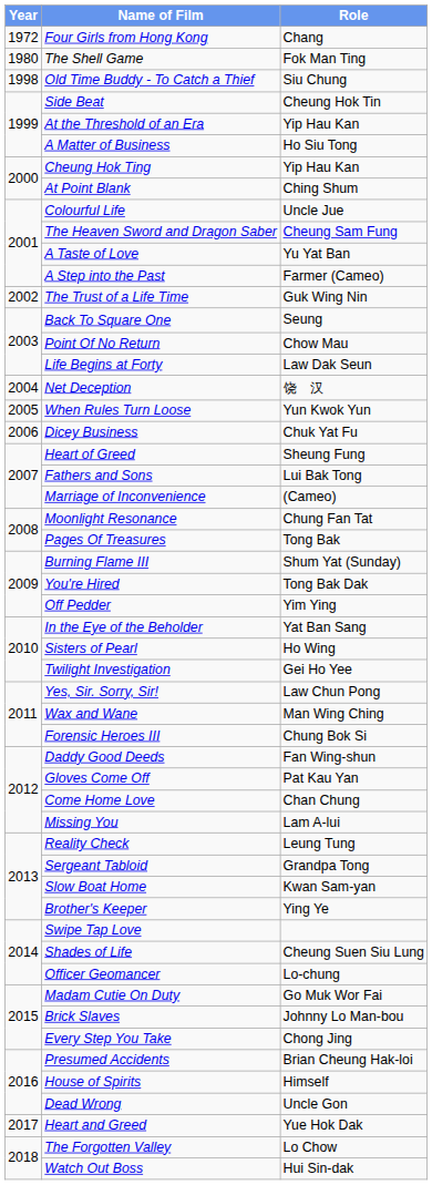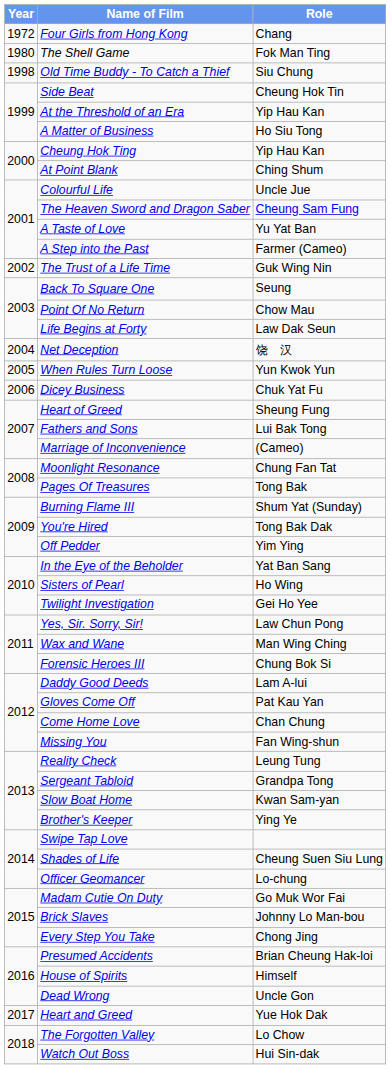Daddy Good Deeds | Role: Fan Wing-shun -> Lam A-lui
Missing You | Role: Lam A-lui -> Fan Wing-shun
